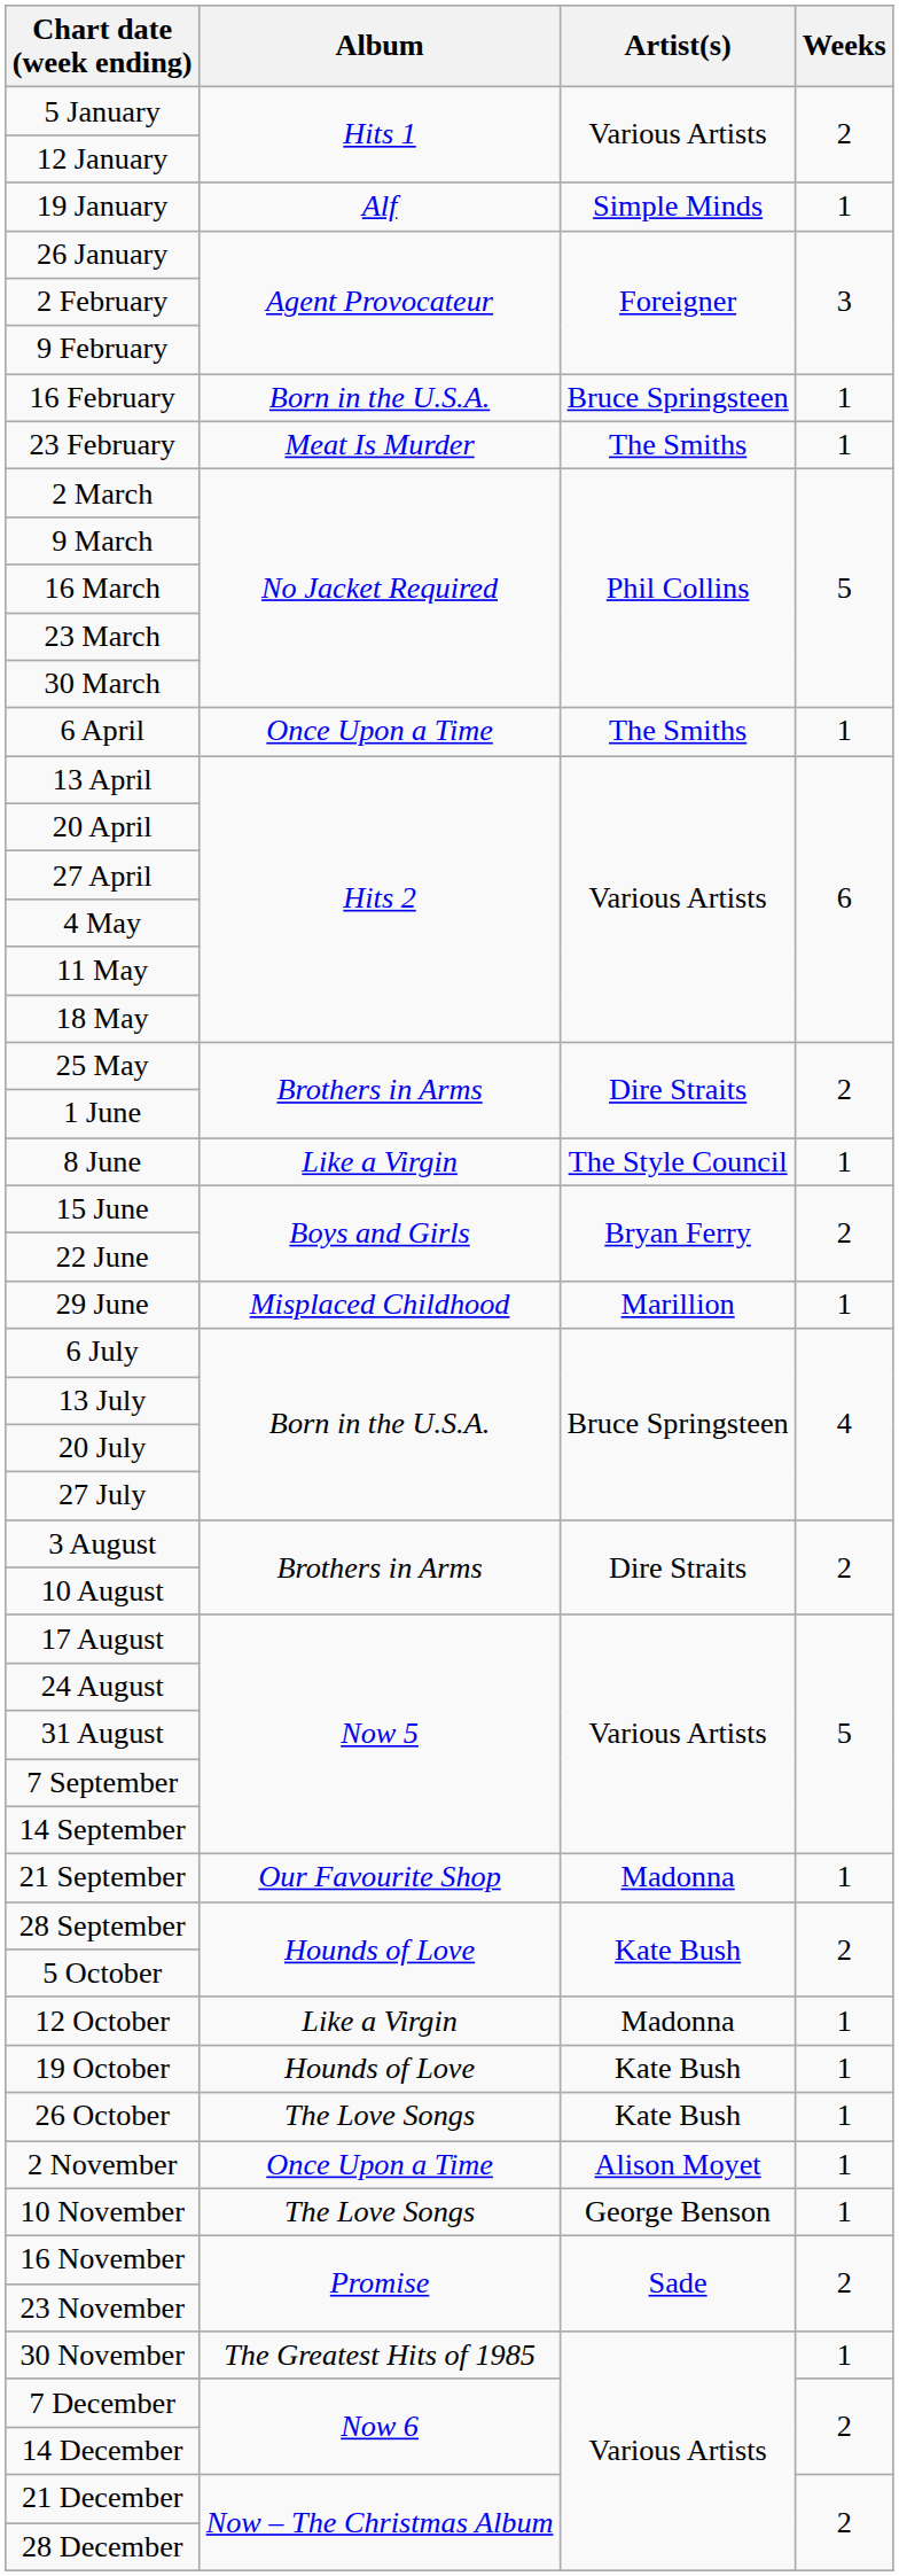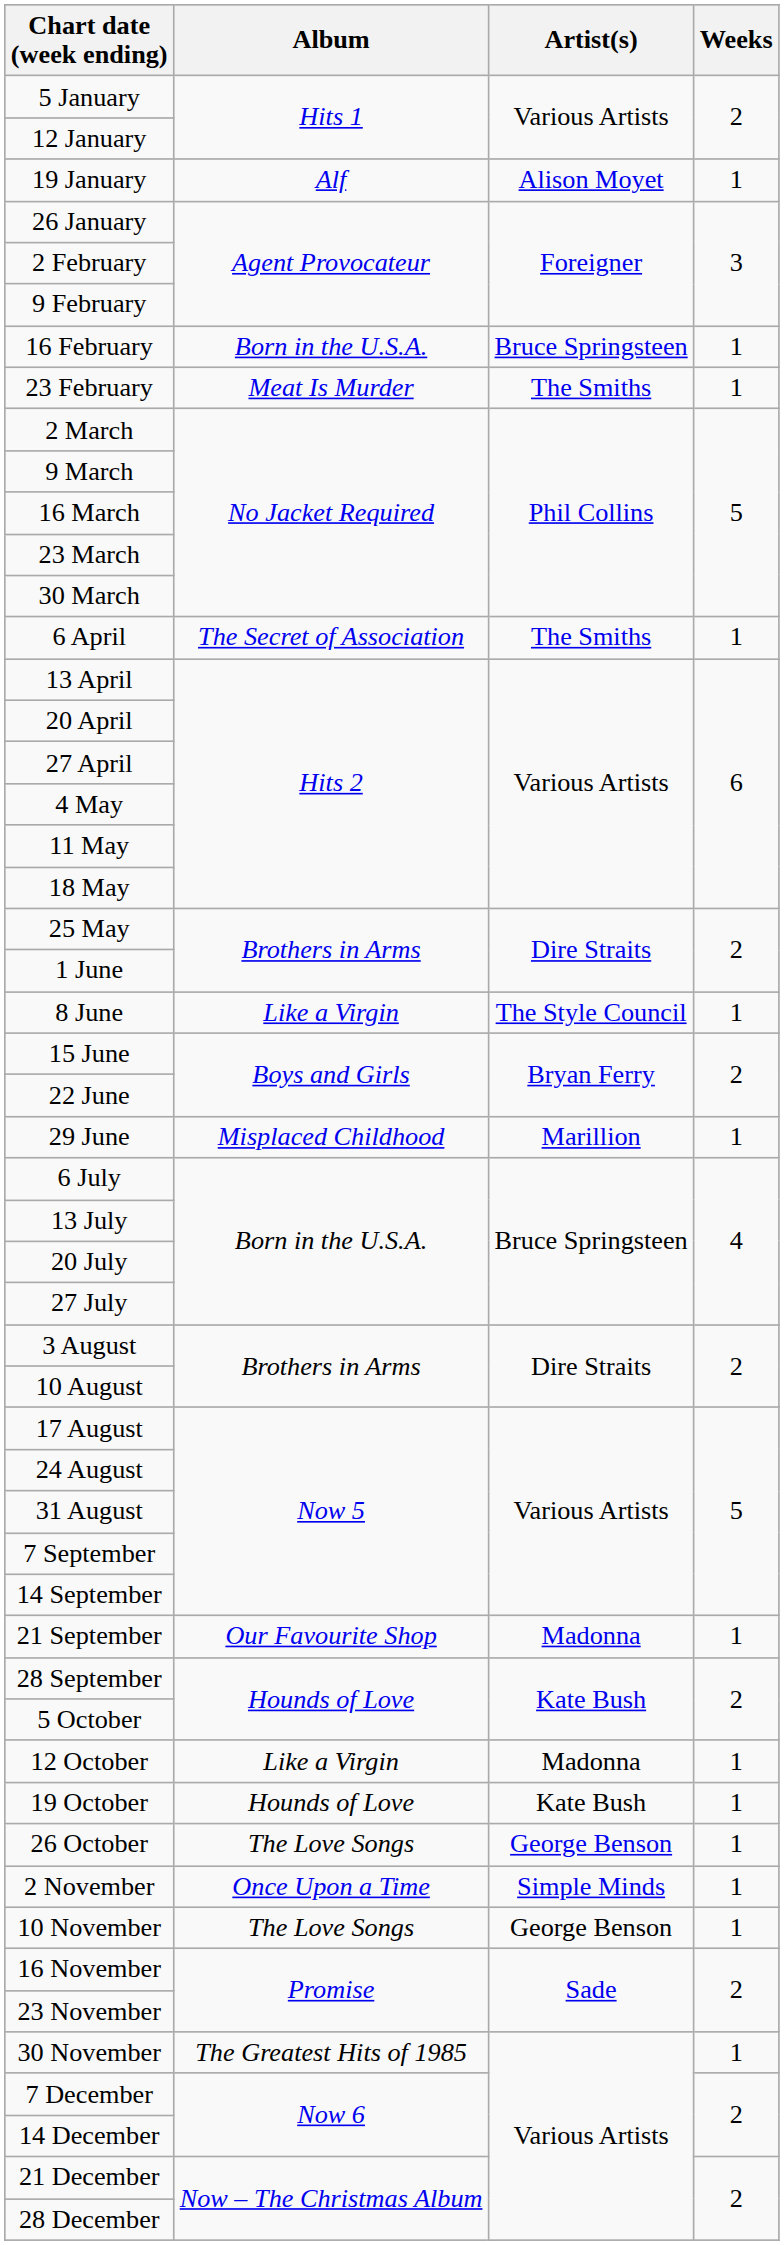19 January | Artist(s): Simple Minds -> Alison Moyet
6 April | Album: Once Upon a Time -> The Secret of Association
26 October | Artist(s): Kate Bush -> George Benson
2 November | Artist(s): Alison Moyet -> Simple Minds
